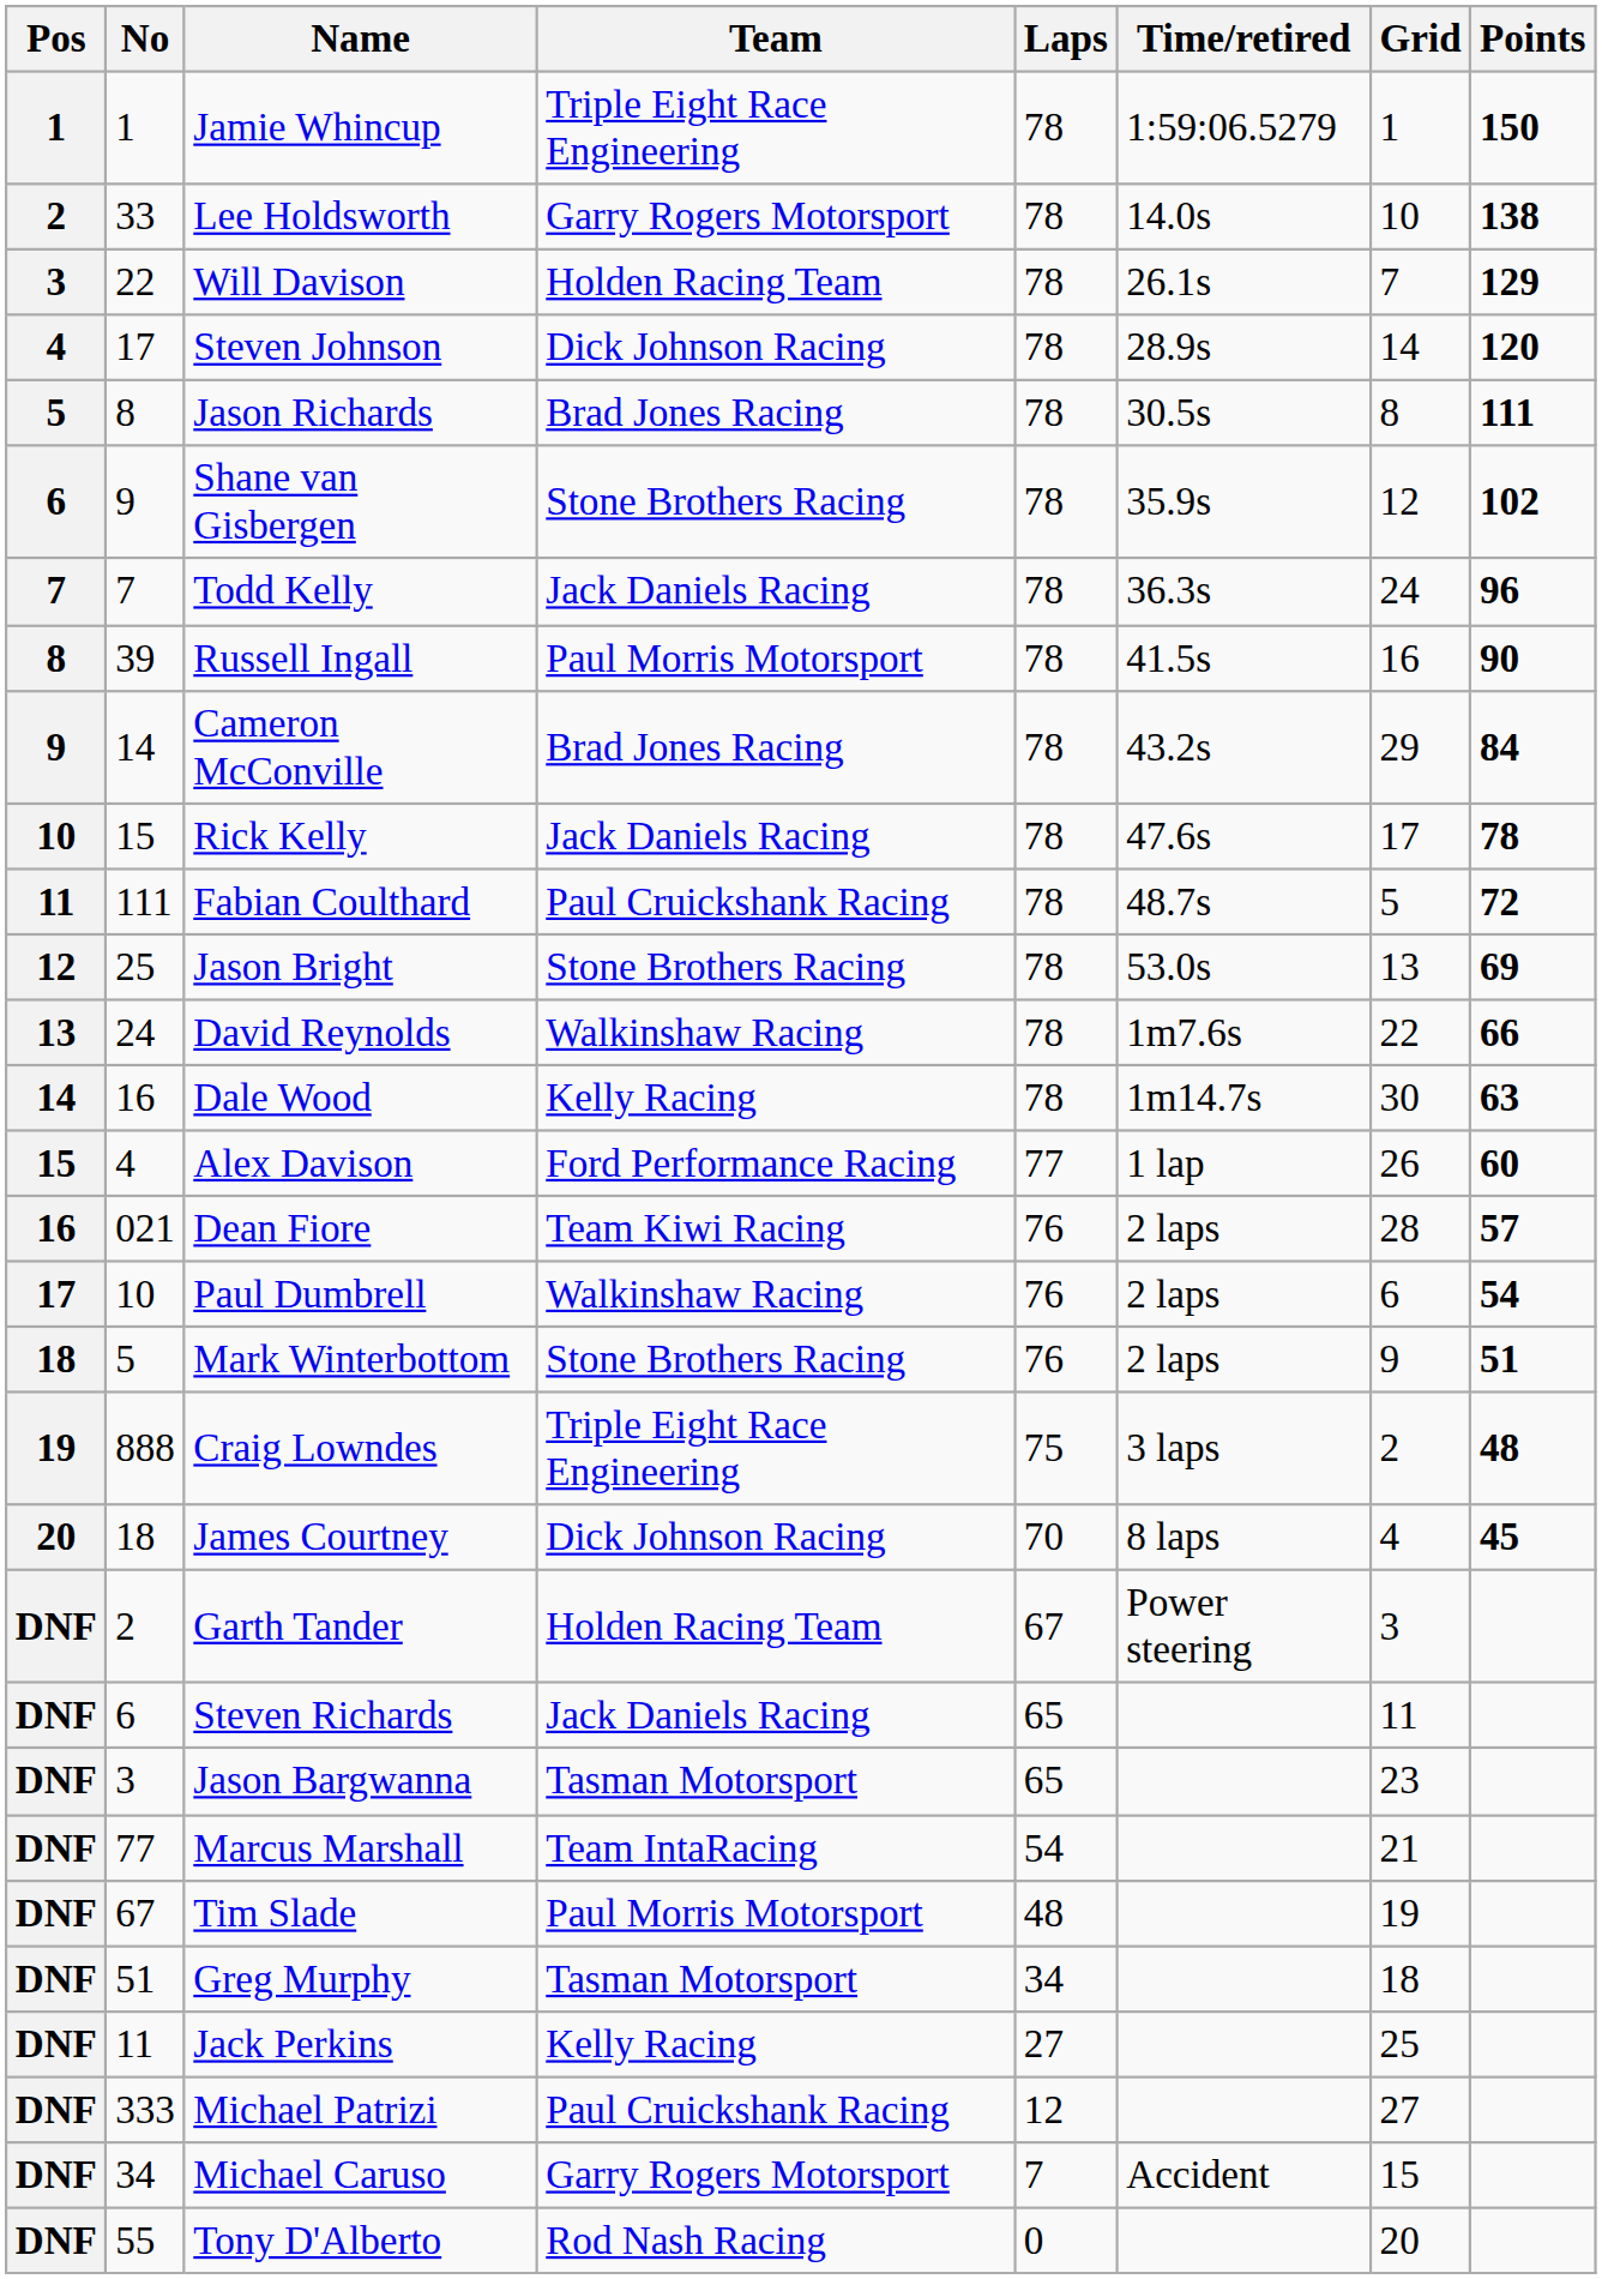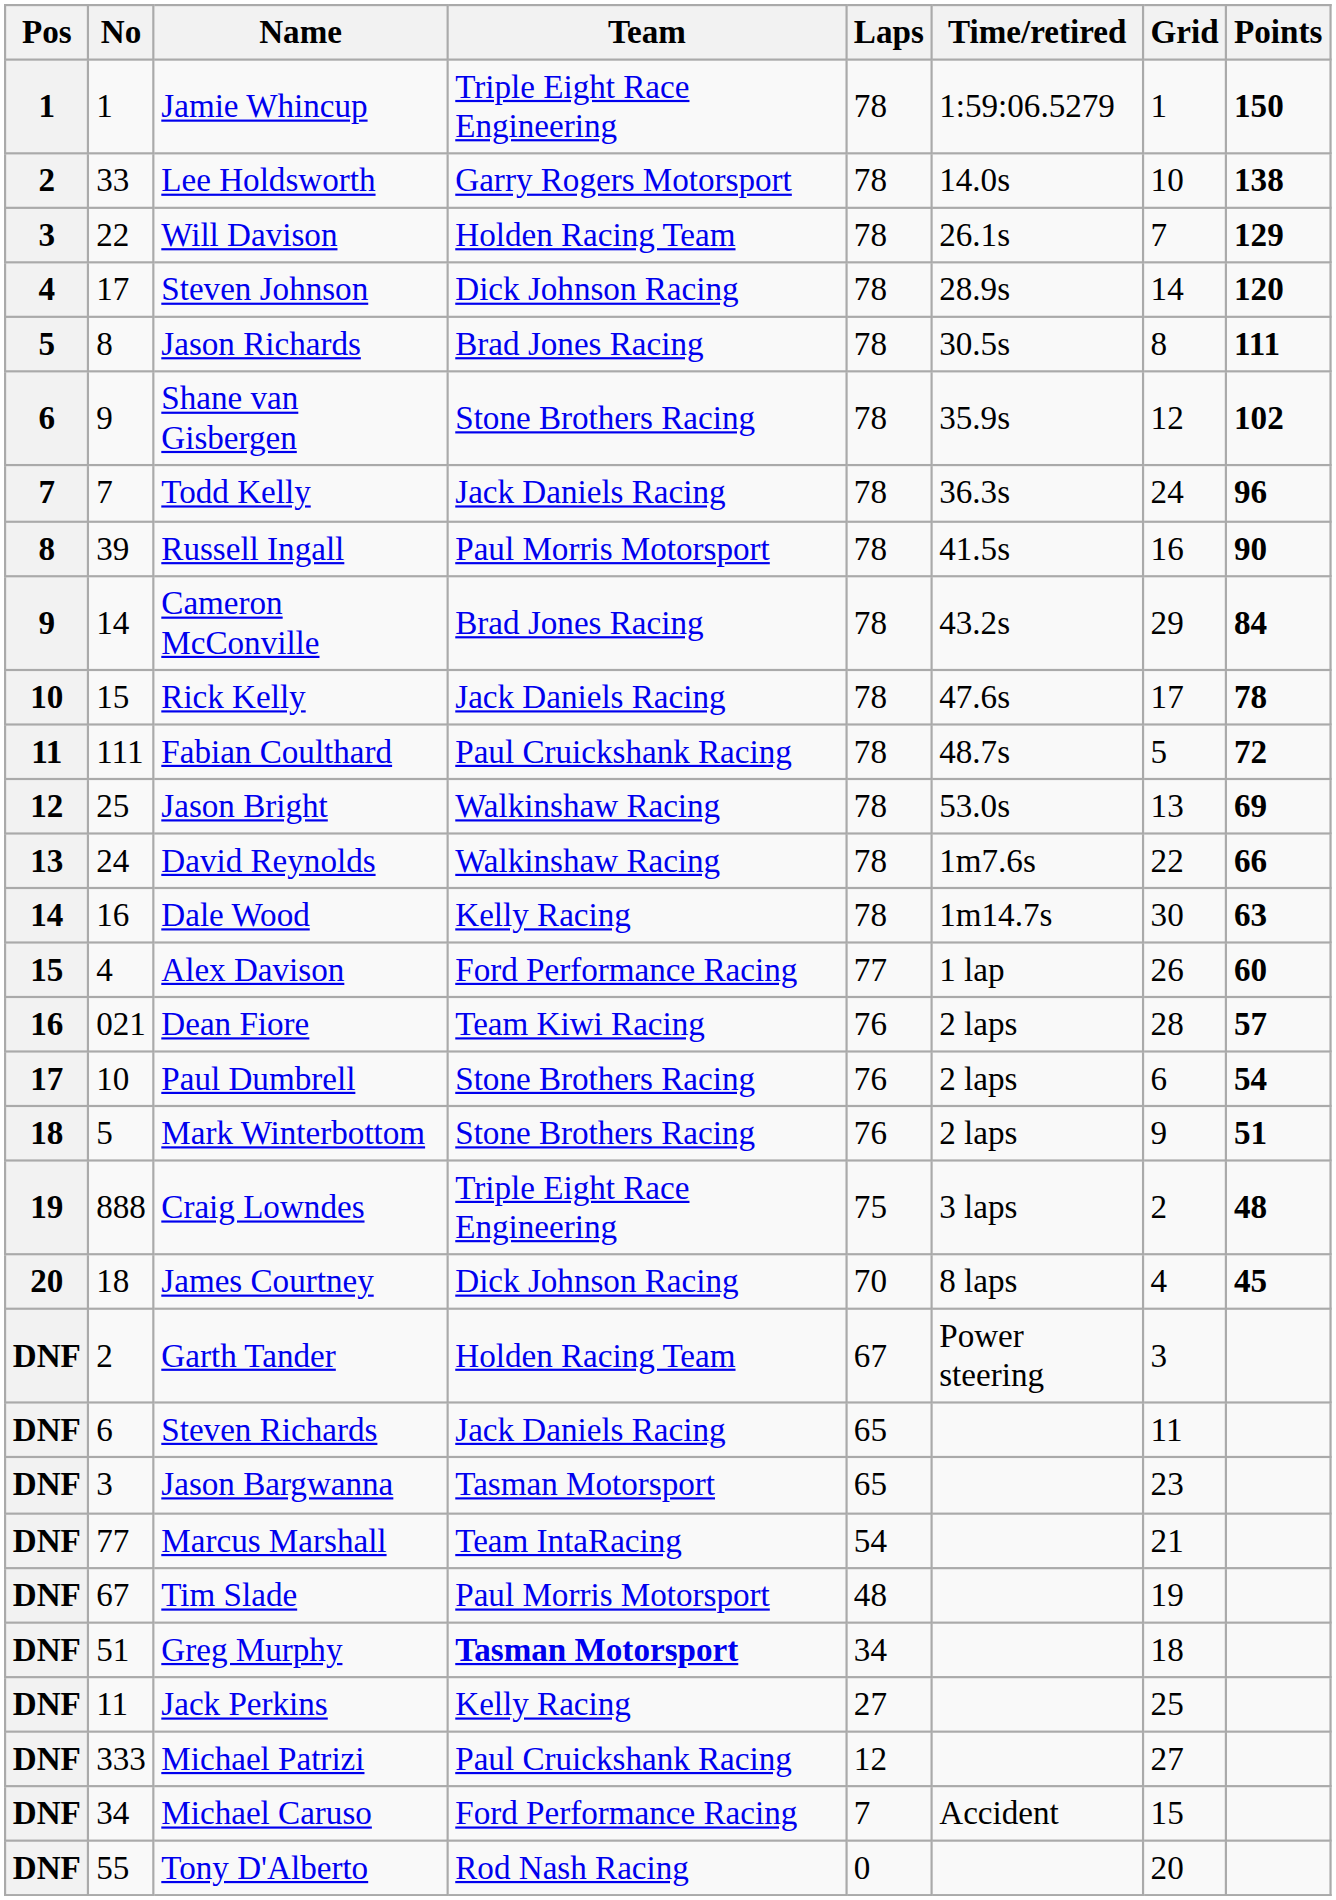Jason Bright | Team: Stone Brothers Racing -> Walkinshaw Racing
Paul Dumbrell | Team: Walkinshaw Racing -> Stone Brothers Racing
Greg Murphy | Team: normal -> bold
Michael Caruso | Team: Garry Rogers Motorsport -> Ford Performance Racing
